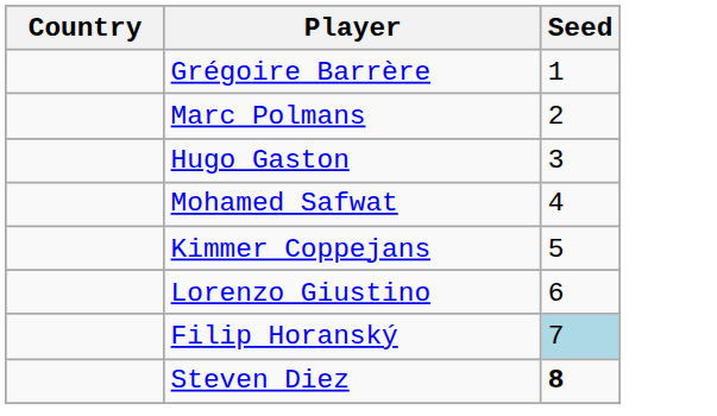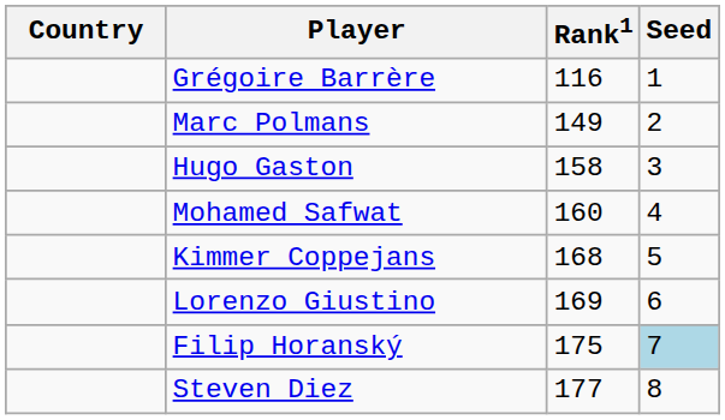+ column: Rank1 | 116 | 149 | 158 | 160 | 168 | 169 | 175 | 177
Steven Diez | Seed: bold -> normal
